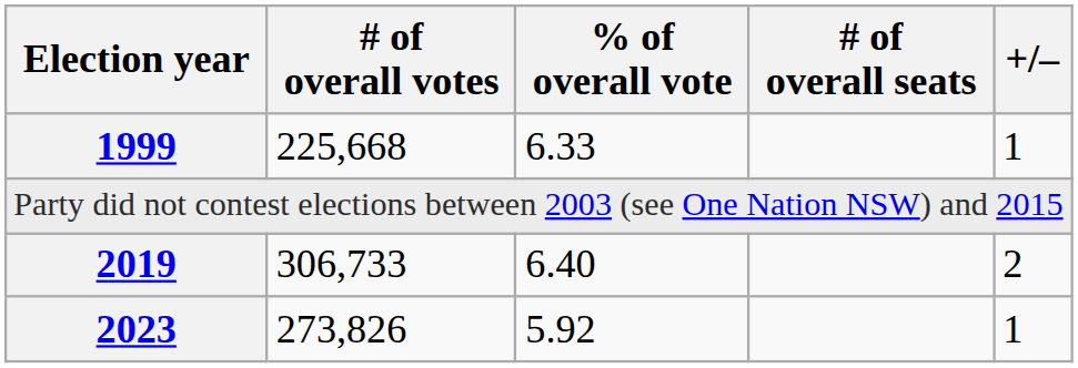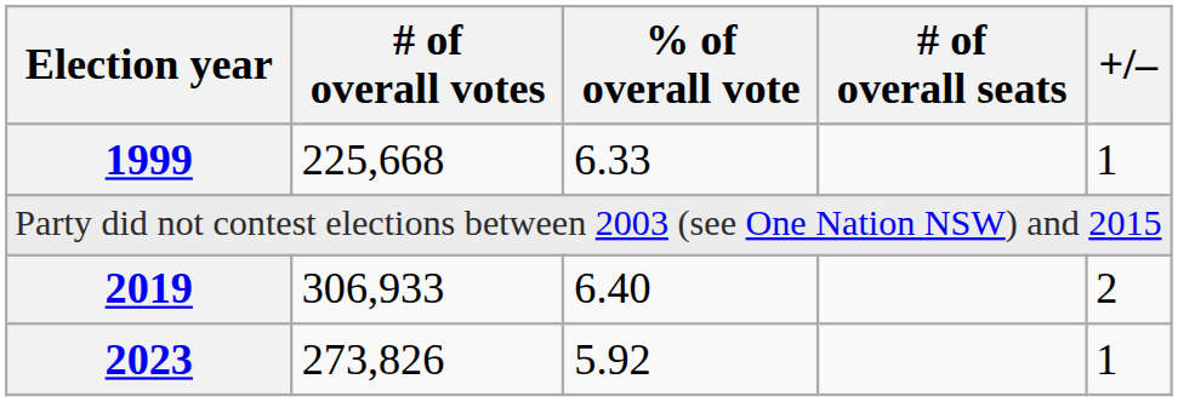2019 | # of overall votes: 306,733 -> 306,933
